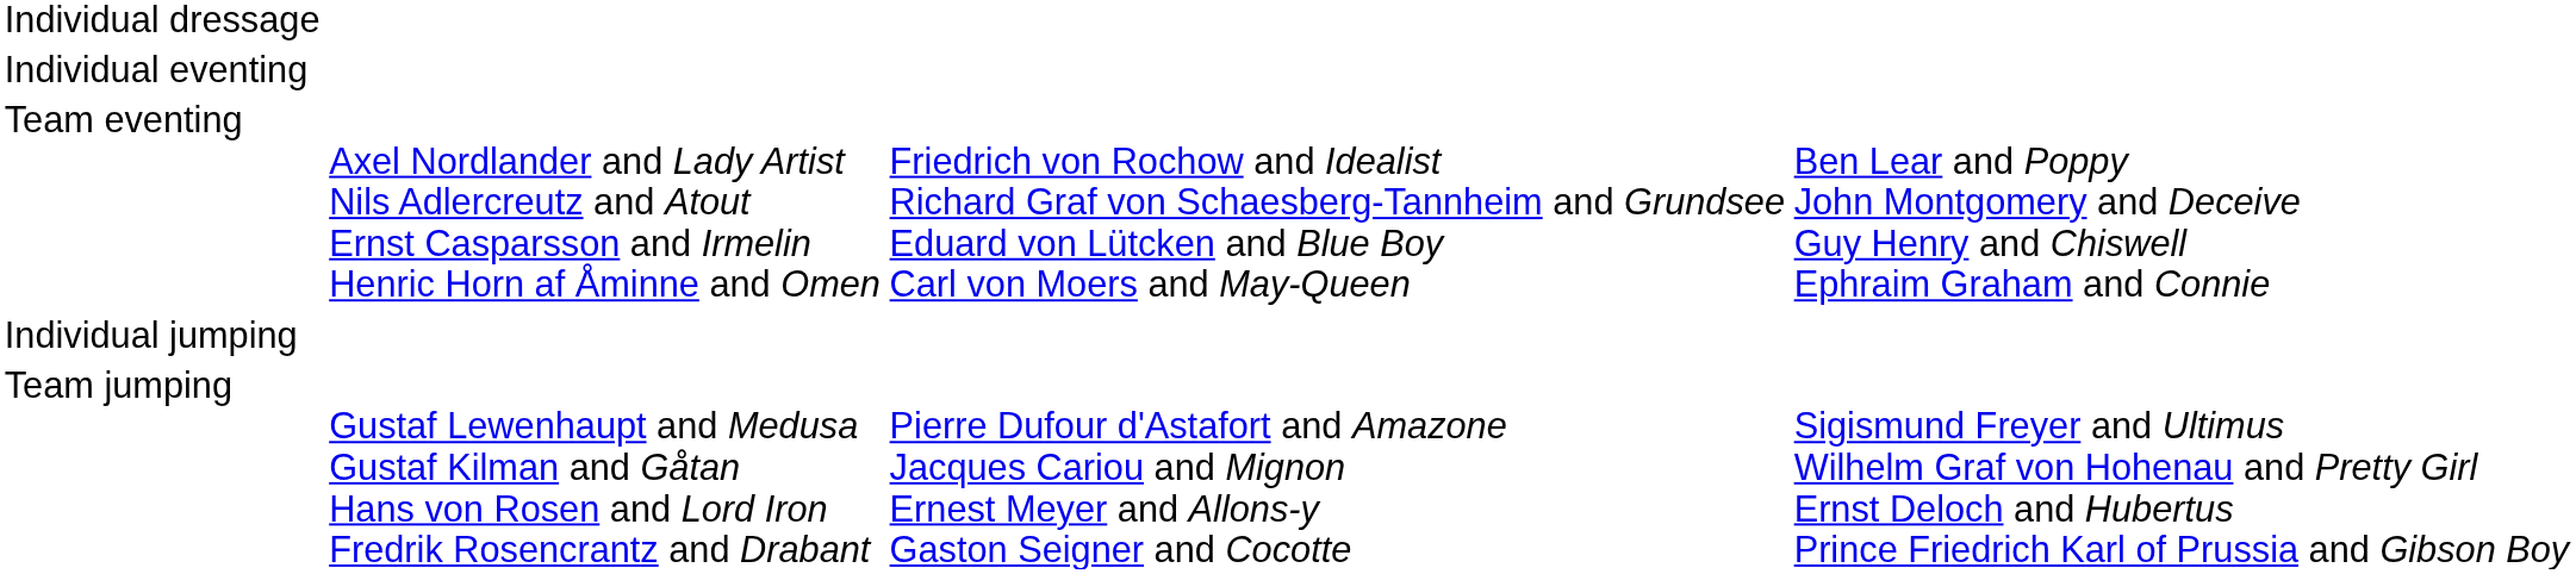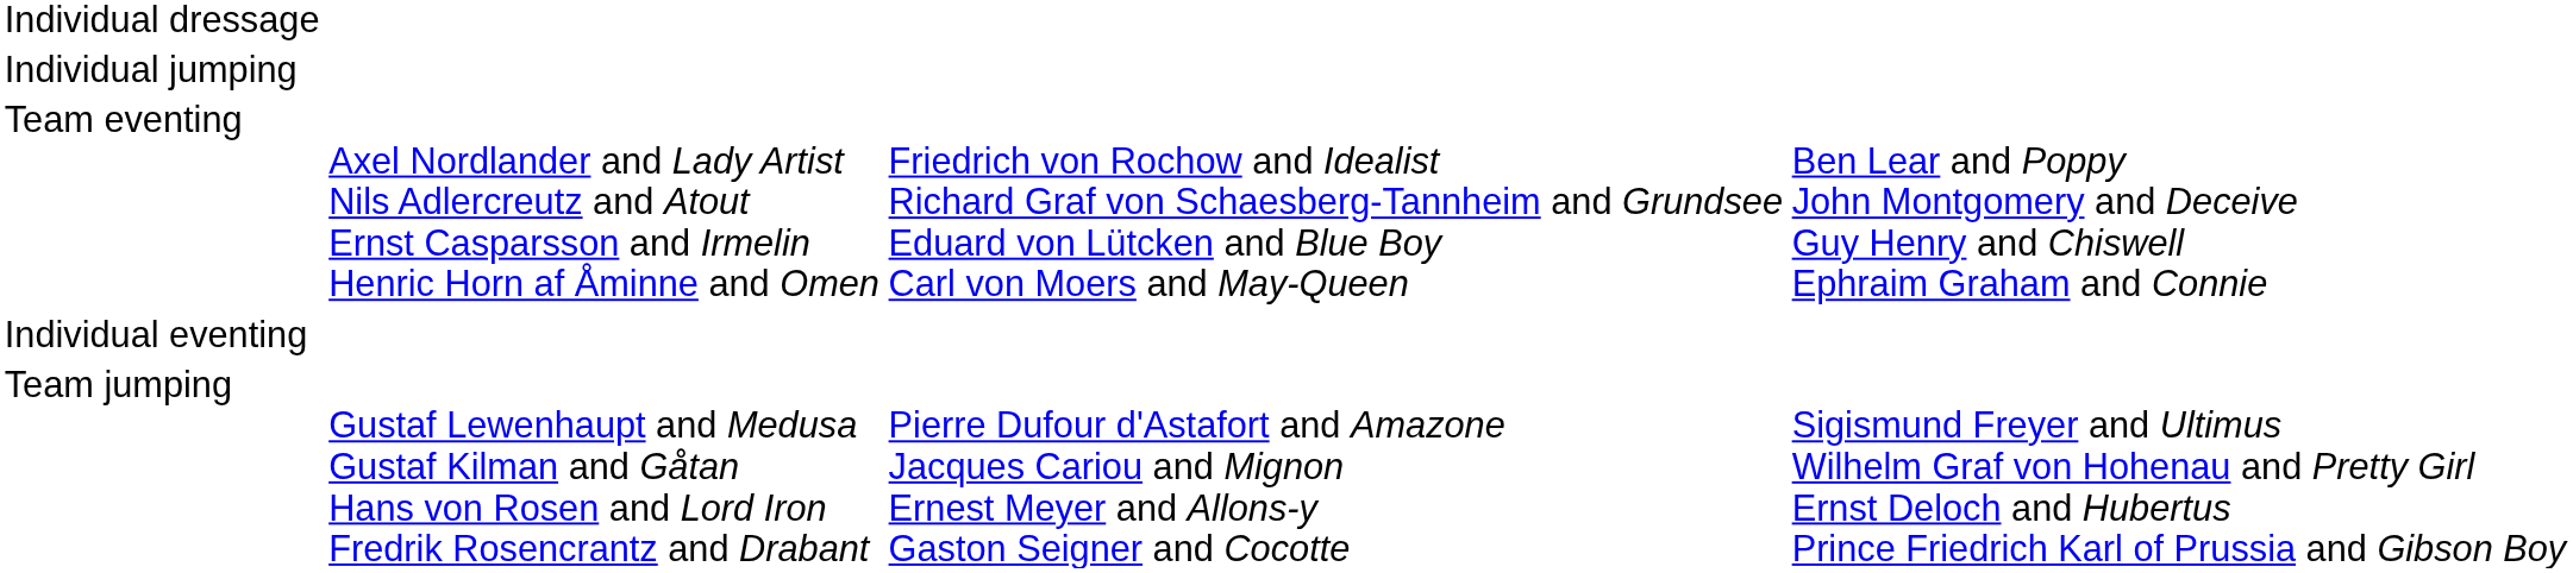rows swapped: Individual eventing <-> Individual jumping
